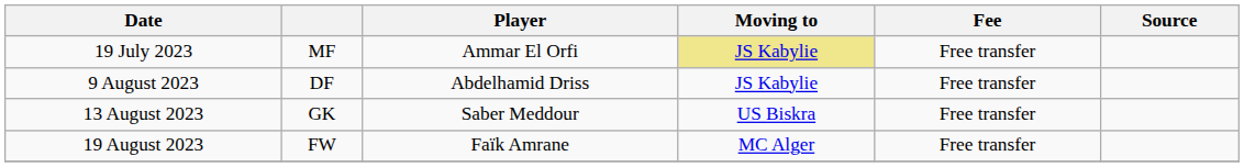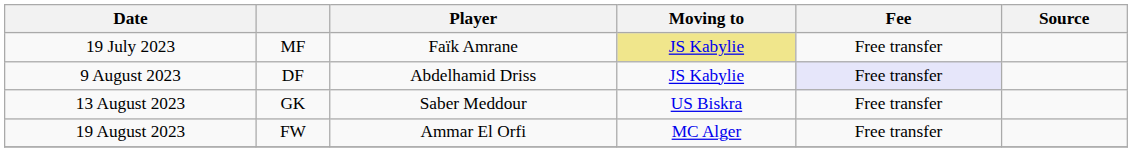19 July 2023 | Player: Ammar El Orfi -> Faïk Amrane
9 August 2023 | Fee: no background -> lavender background
19 August 2023 | Player: Faïk Amrane -> Ammar El Orfi
